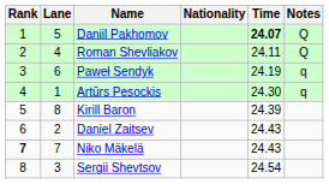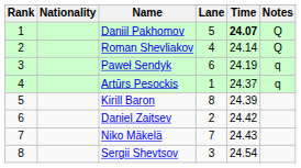columns swapped: Lane <-> Nationality
Roman Shevliakov | Time: 24.11 -> 24.14
Artūrs Pesockis | Time: 24.30 -> 24.37
Daniel Zaitsev | Time: 24.43 -> 24.42
Niko Mäkelä | Rank: bold -> normal
